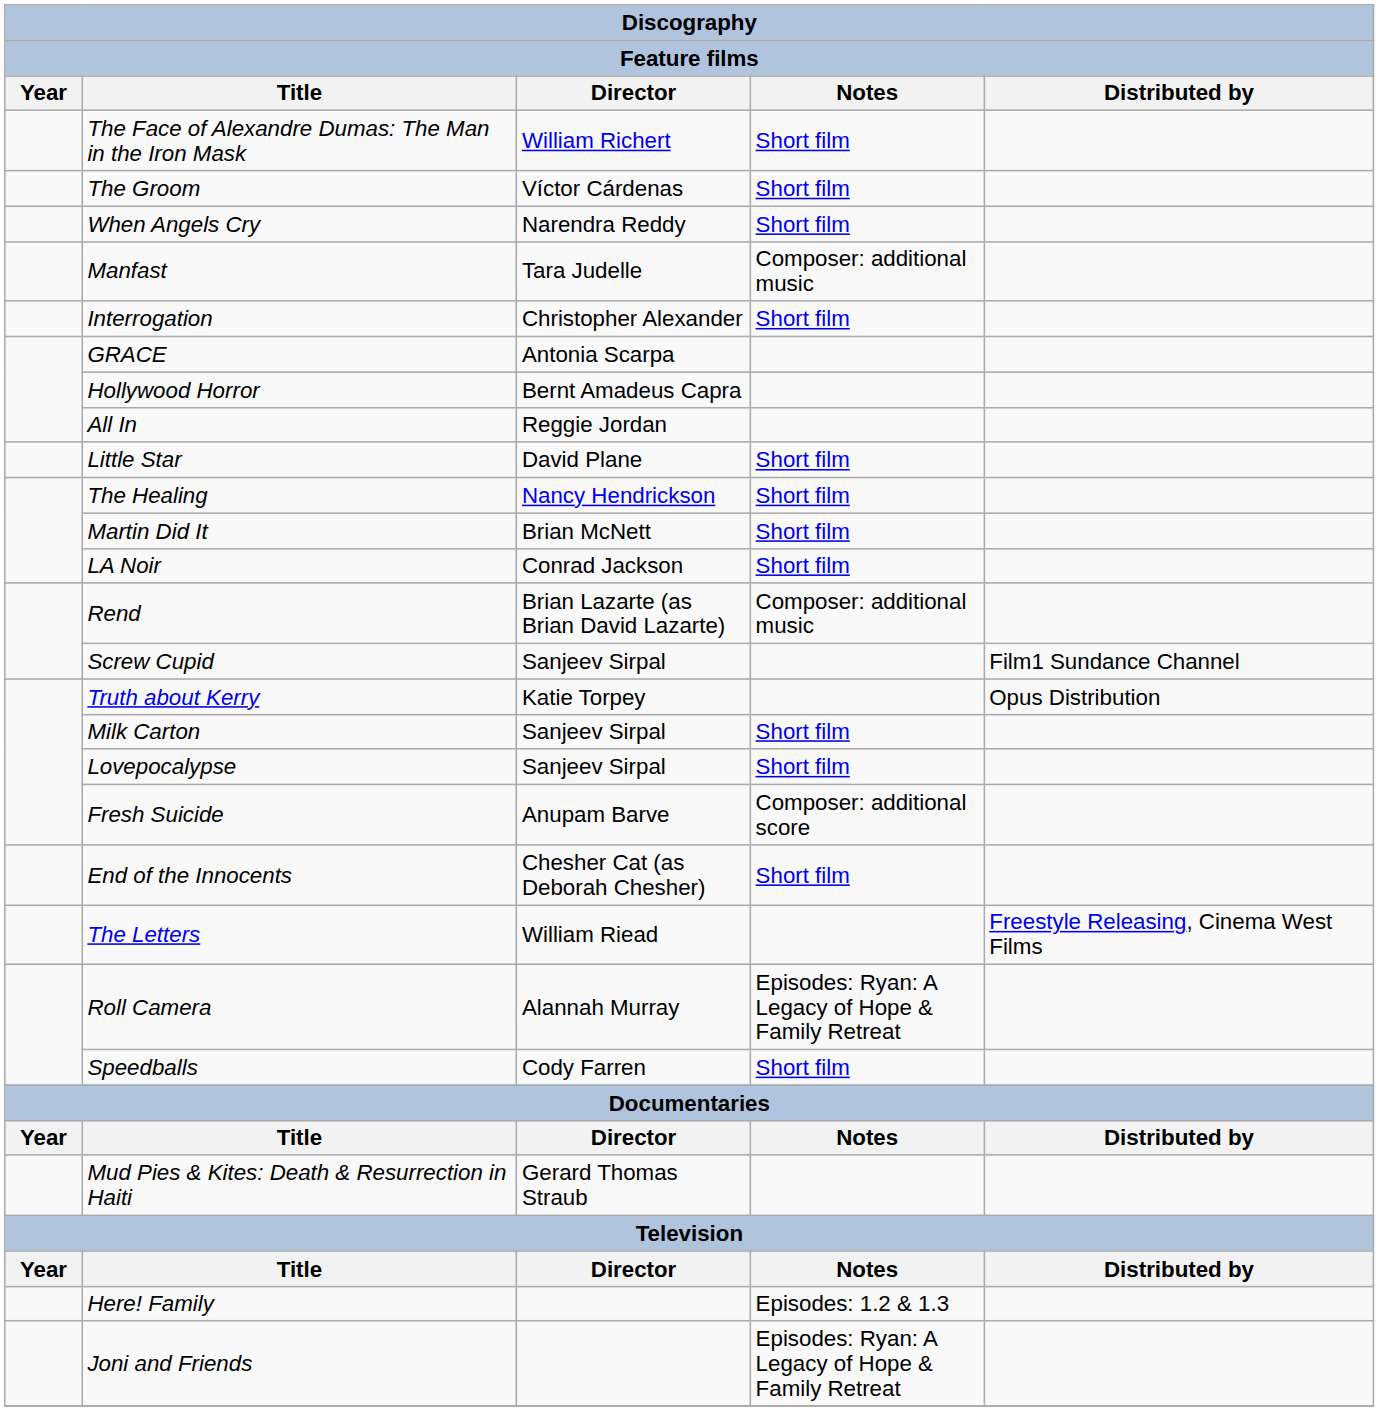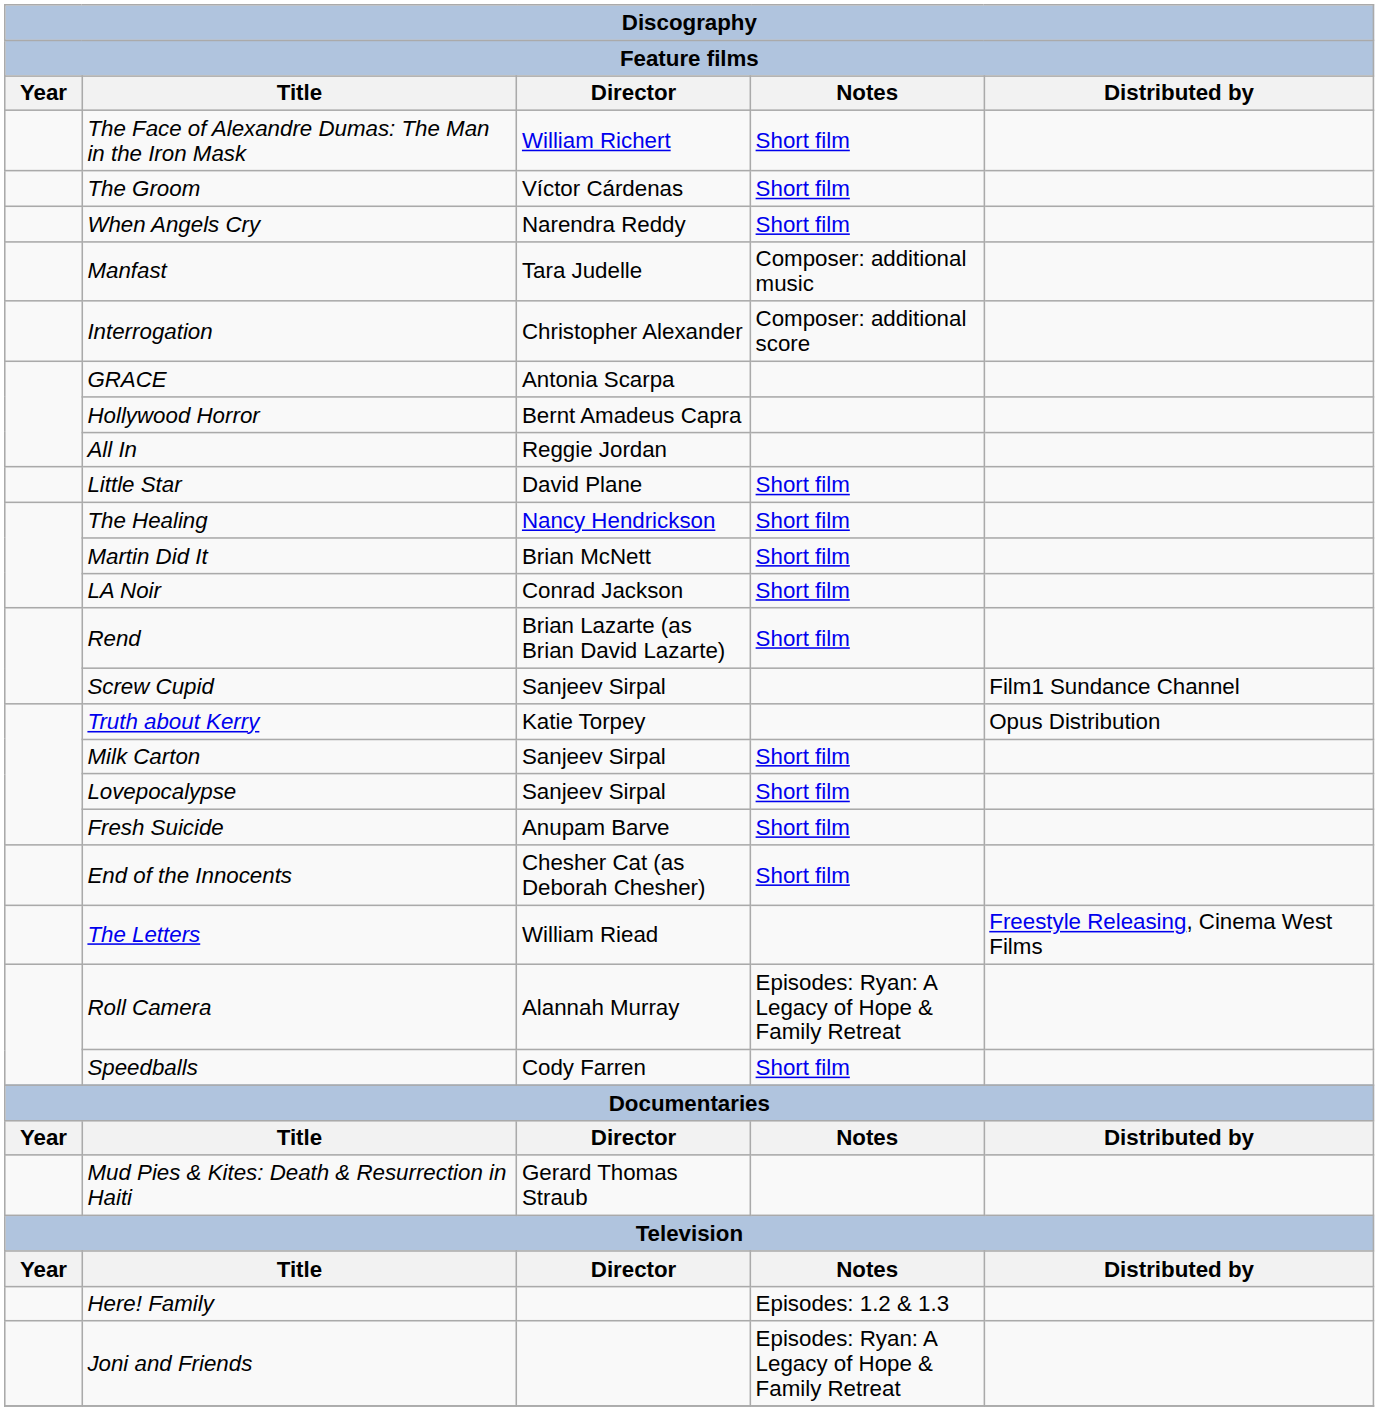Interrogation | Notes: Short film -> Composer: additional score
Rend | Notes: Composer: additional music -> Short film
Fresh Suicide | Notes: Composer: additional score -> Short film
